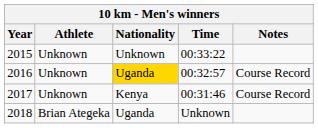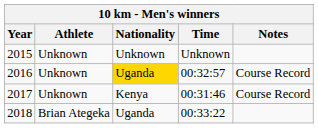2015 | Time: 00:33:22 -> Unknown
2018 | Time: Unknown -> 00:33:22
